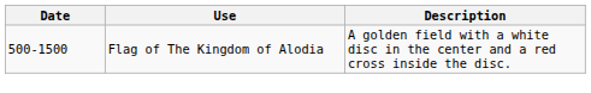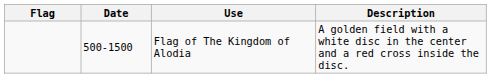+ column: Flag
